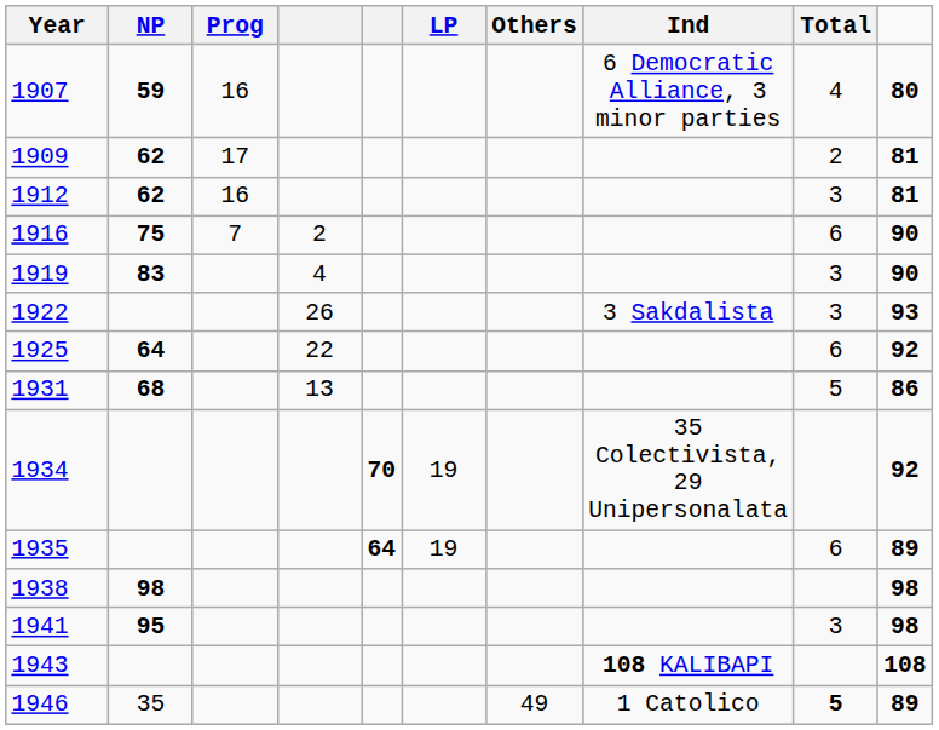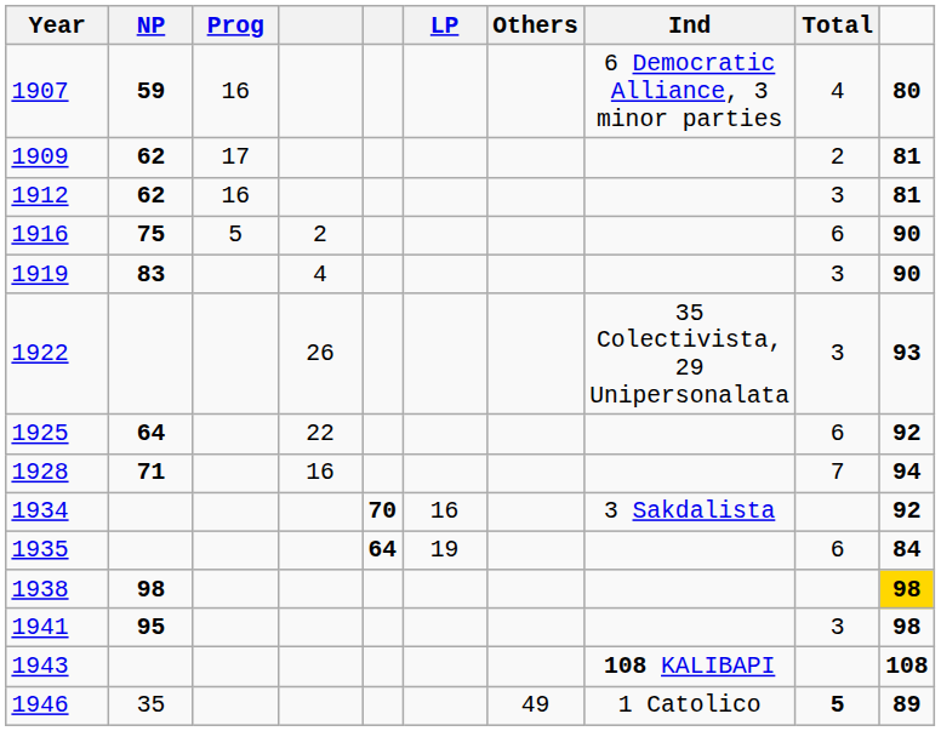1916 | Prog: 7 -> 5
1922 | Ind: 3 Sakdalista -> 35 Colectivista, 29 Unipersonalata
+ row: 1928 | 71 | 16 | 7 | 94
- row: 1931 | 68 | 13 | 5 | 86
1934 | LP: 19 -> 16
1934 | Ind: 35 Colectivista, 29 Unipersonalata -> 3 Sakdalista
1935 | column 10: 89 -> 84
1938 | column 10: no background -> gold background
